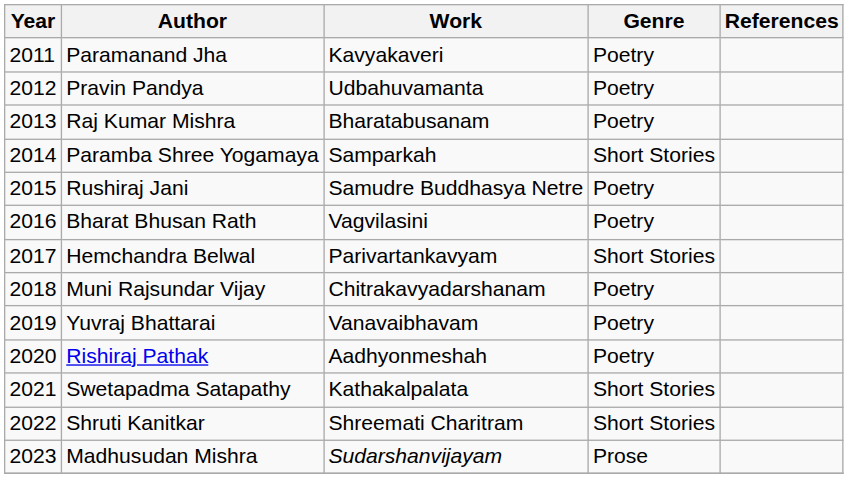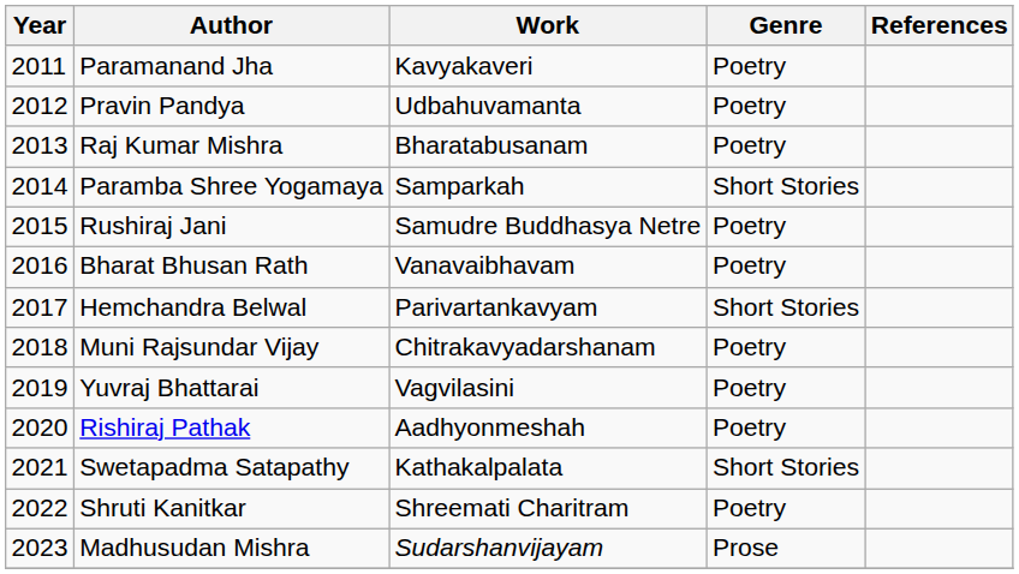Bharat Bhusan Rath | Work: Vagvilasini -> Vanavaibhavam
Yuvraj Bhattarai | Work: Vanavaibhavam -> Vagvilasini
Shruti Kanitkar | Genre: Short Stories -> Poetry
